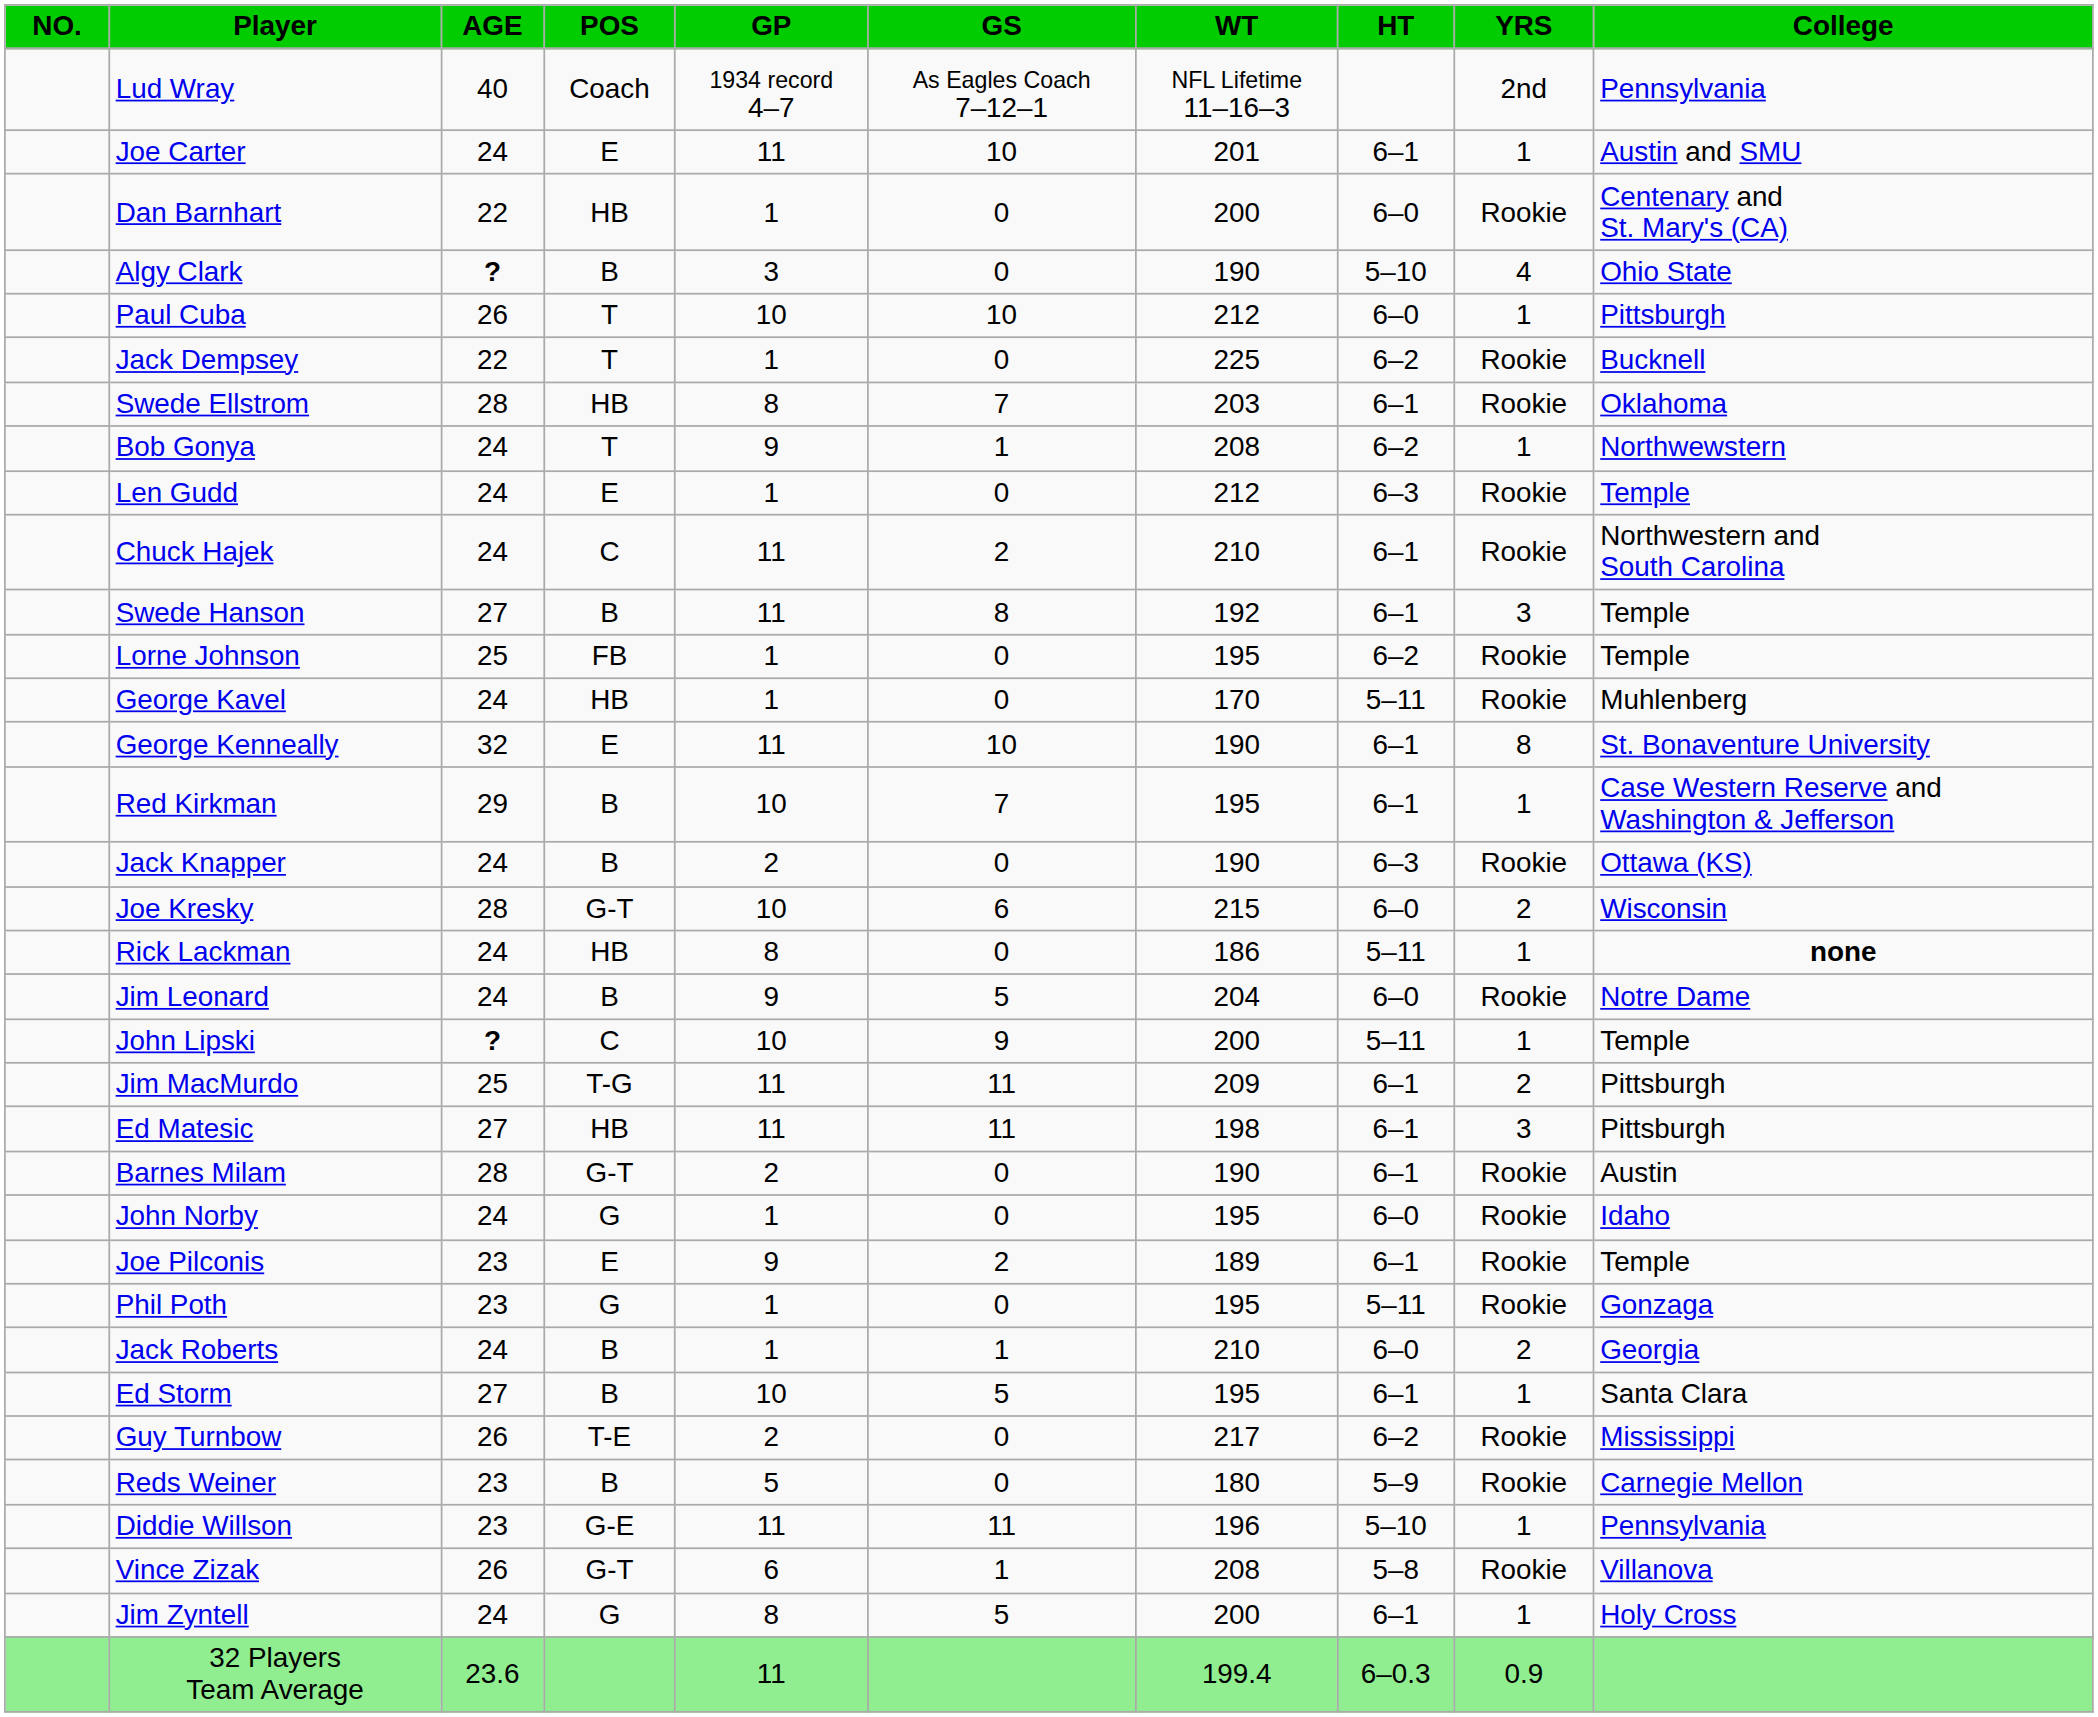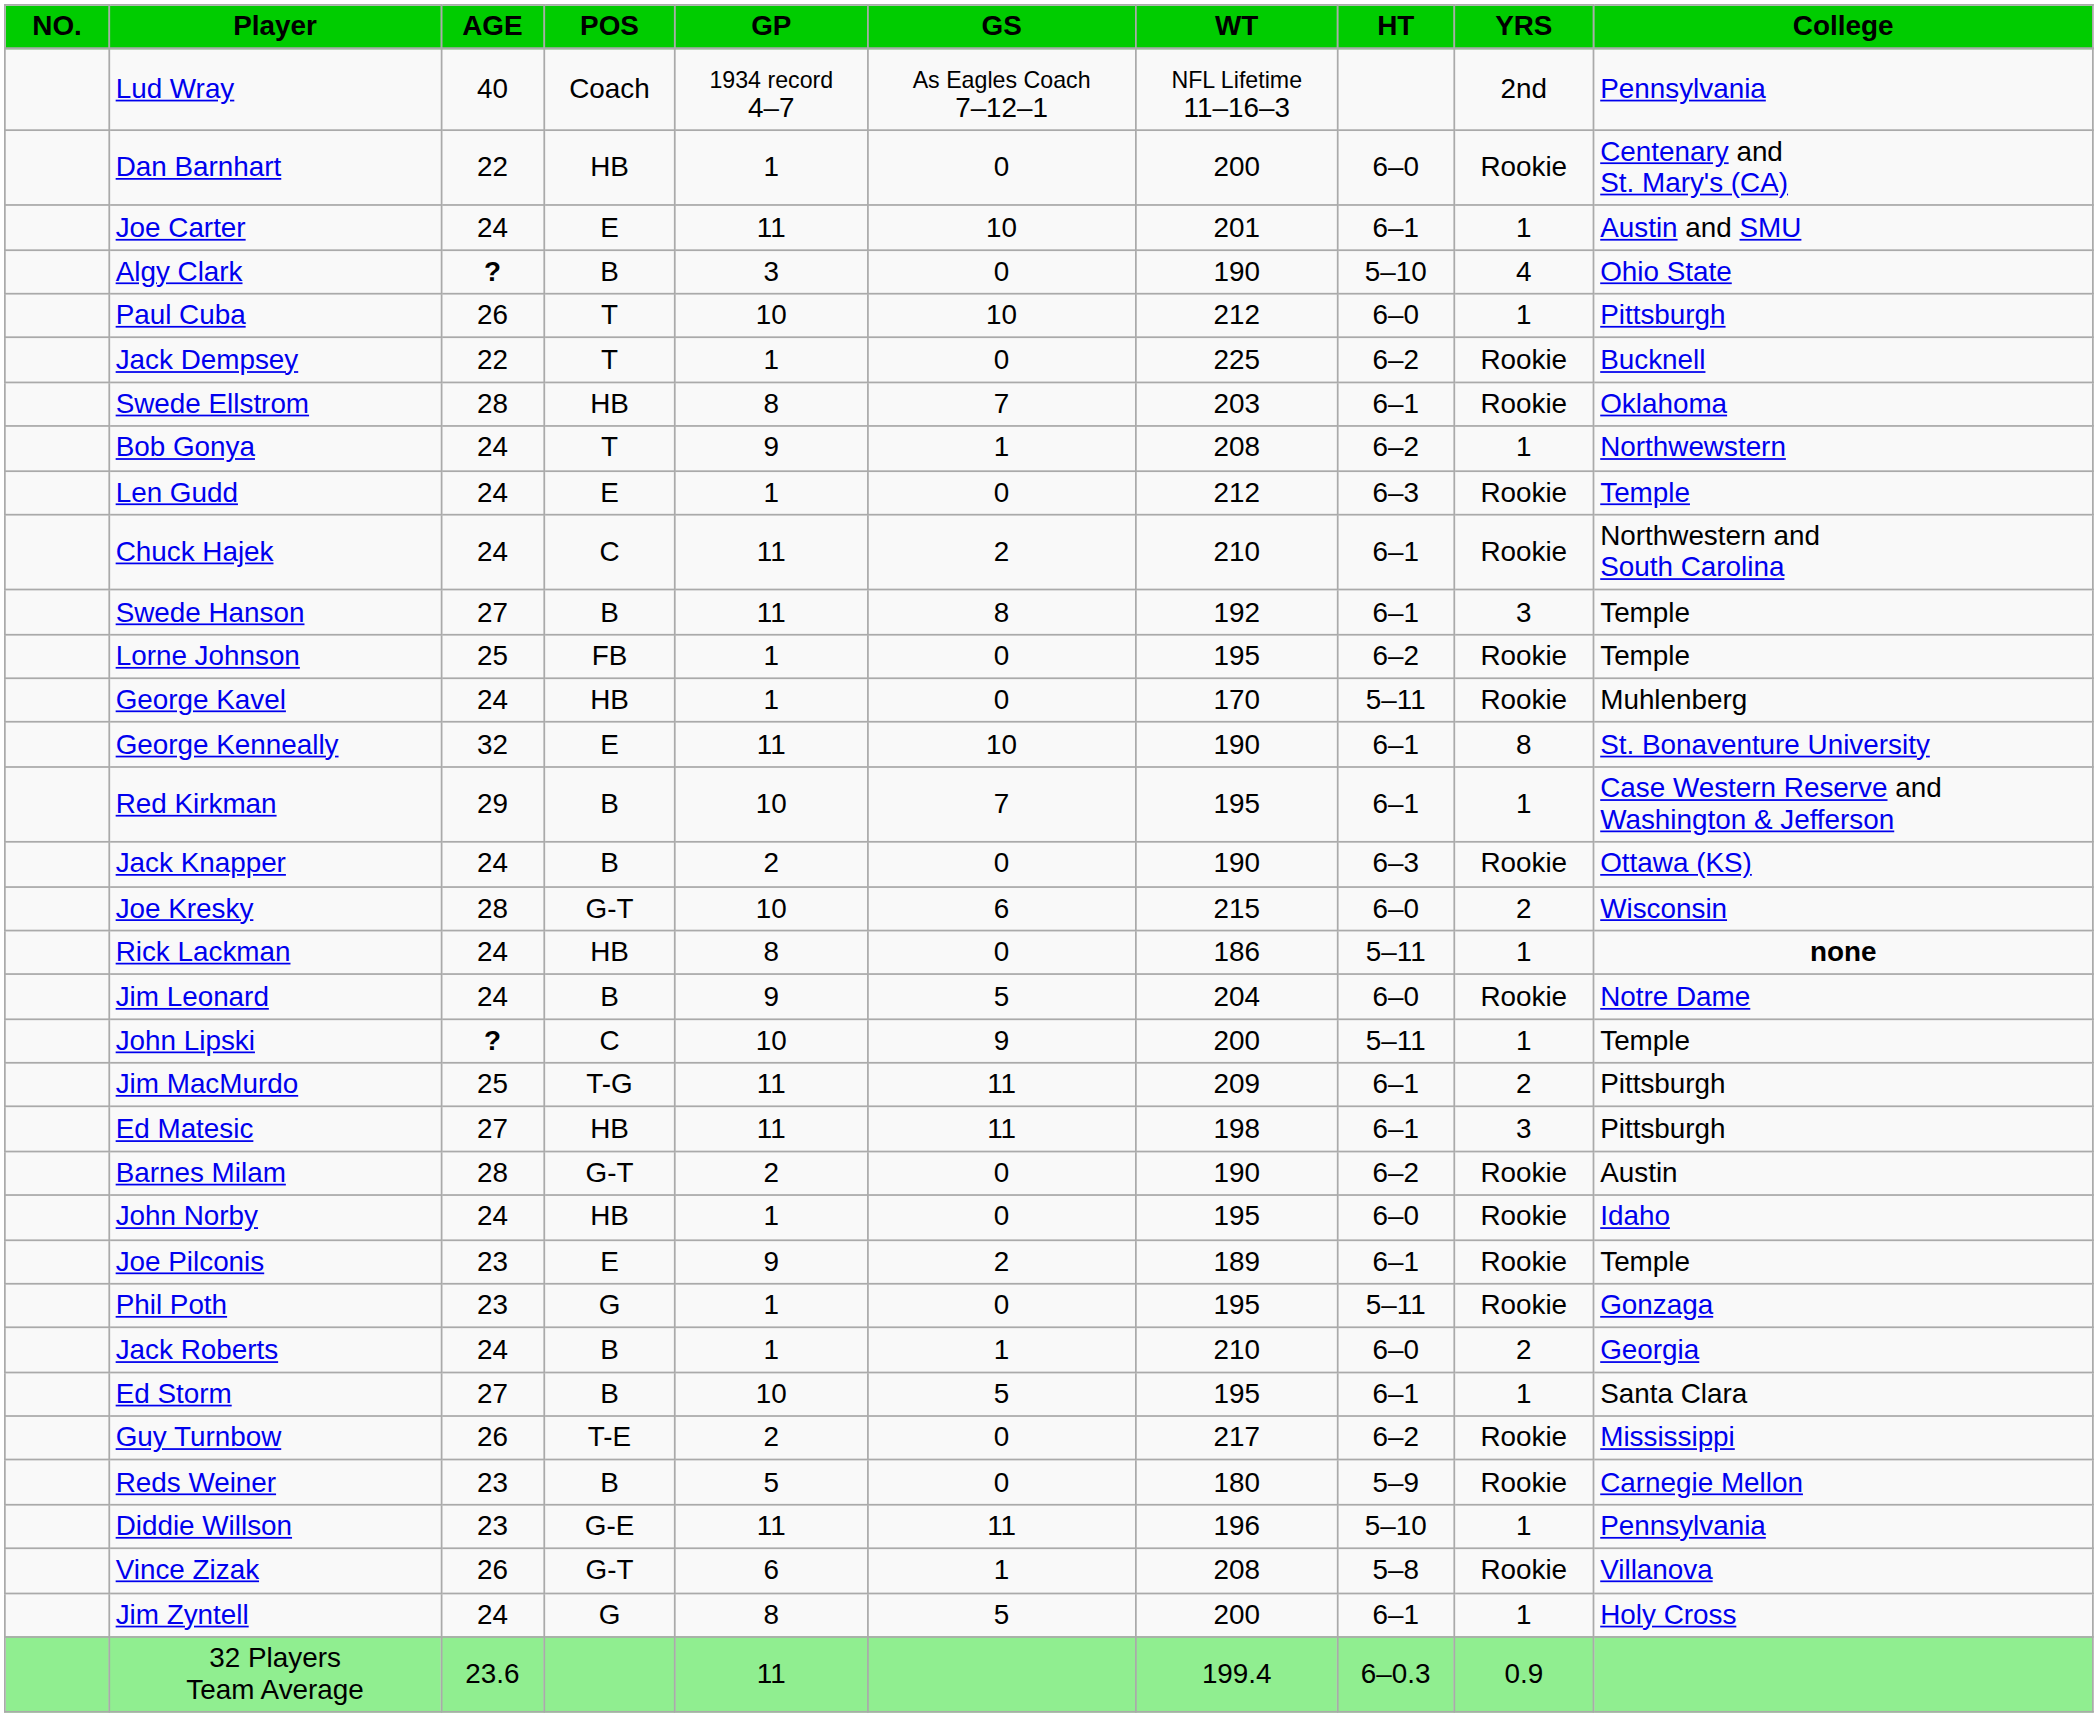rows swapped: Dan Barnhart <-> Joe Carter
Barnes Milam | HT: 6–1 -> 6–2
John Norby | POS: G -> HB
